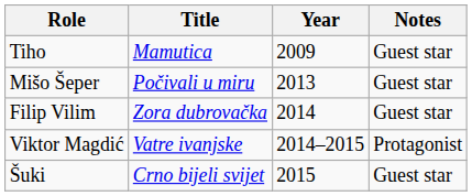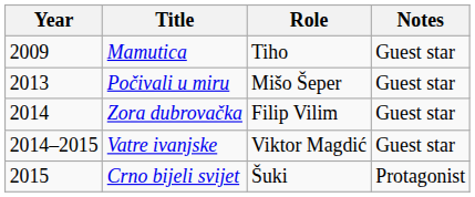columns swapped: Year <-> Role
Vatre ivanjske | Notes: Protagonist -> Guest star
Crno bijeli svijet | Notes: Guest star -> Protagonist
